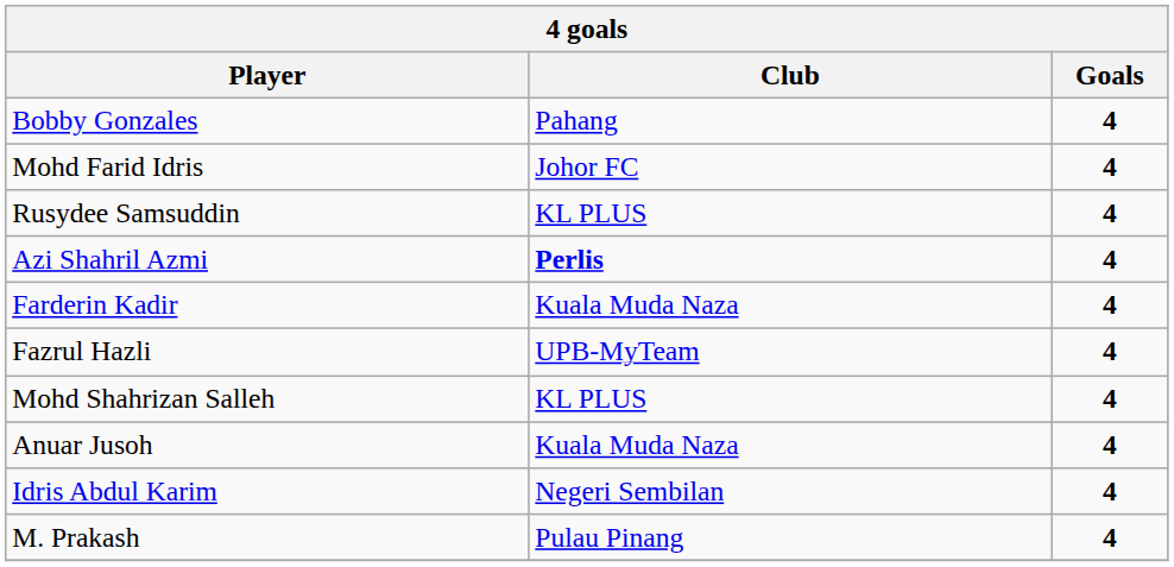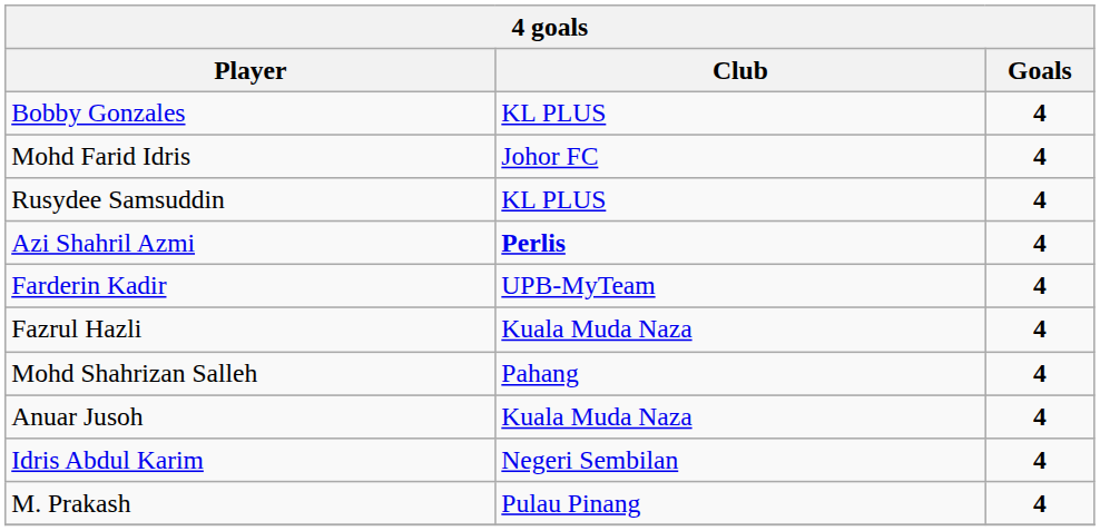Bobby Gonzales | Club: Pahang -> KL PLUS
Farderin Kadir | Club: Kuala Muda Naza -> UPB-MyTeam
Fazrul Hazli | Club: UPB-MyTeam -> Kuala Muda Naza
Mohd Shahrizan Salleh | Club: KL PLUS -> Pahang
